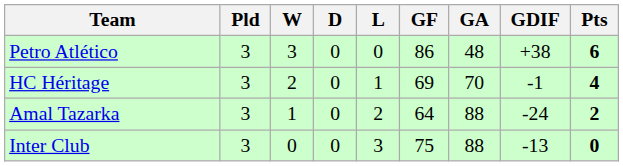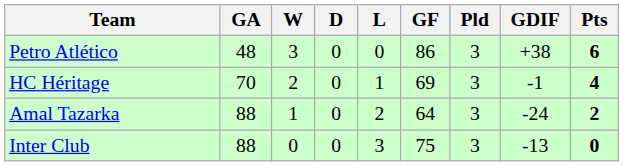columns swapped: Pld <-> GA
